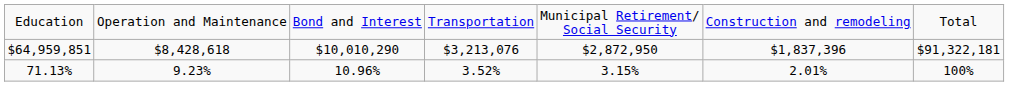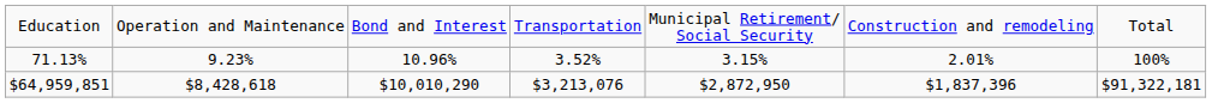rows swapped: $64,959,851 <-> 71.13%
